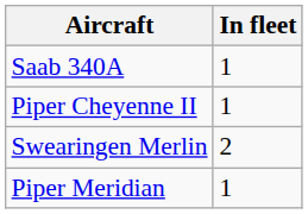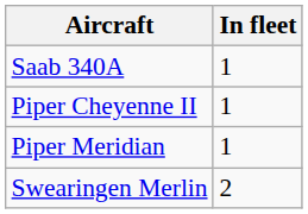rows swapped: Swearingen Merlin <-> Piper Meridian
